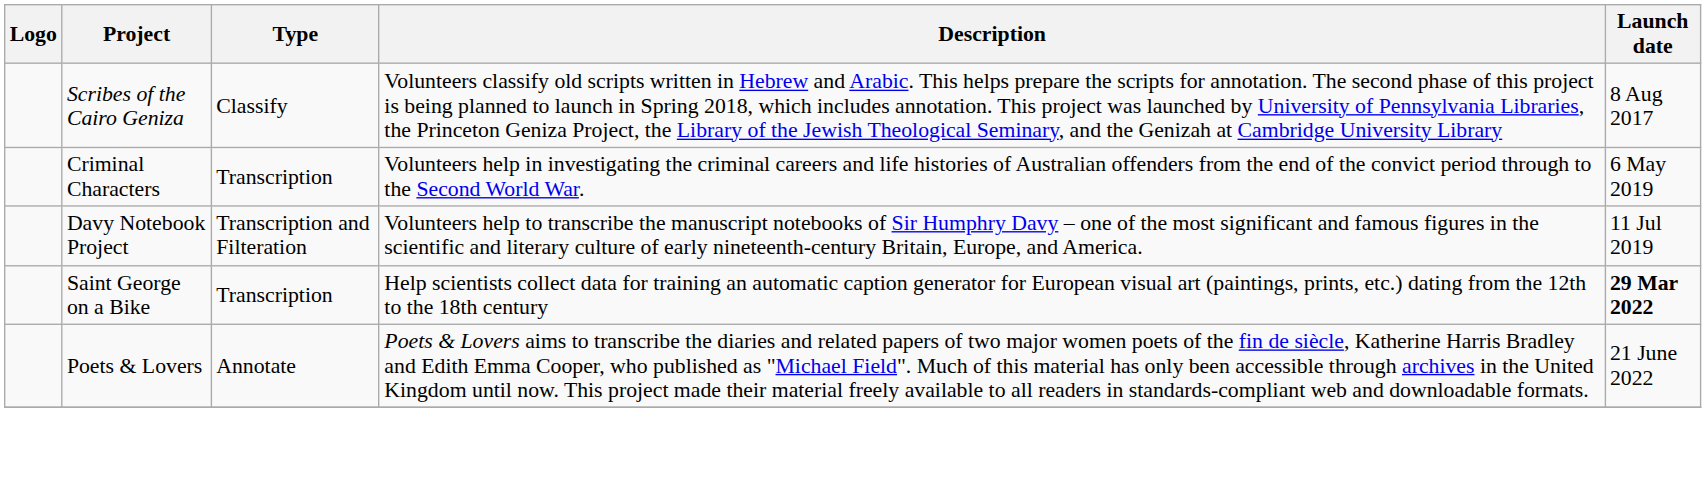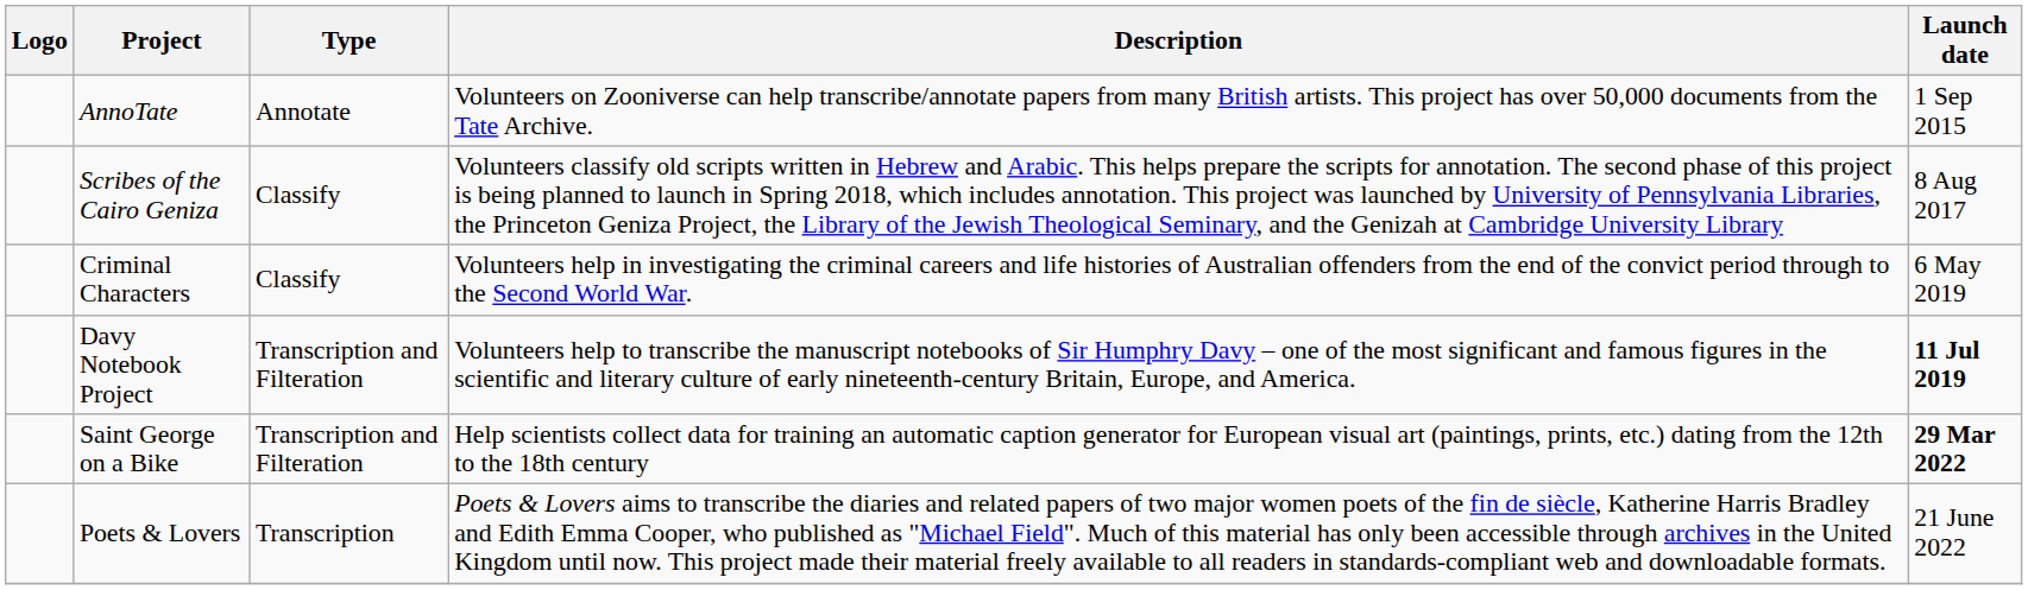+ row: AnnoTate | Annotate | Volunteers on Zooniverse can help transcribe/annotate papers from many British artists. This project has over 50,000 documents from the Tate Archive. | 1 Sep 2015
Criminal Characters | Type: Transcription -> Classify
Davy Notebook Project | Launch date: normal -> bold
Saint George on a Bike | Type: Transcription -> Transcription and Filteration
Poets & Lovers | Type: Annotate -> Transcription
